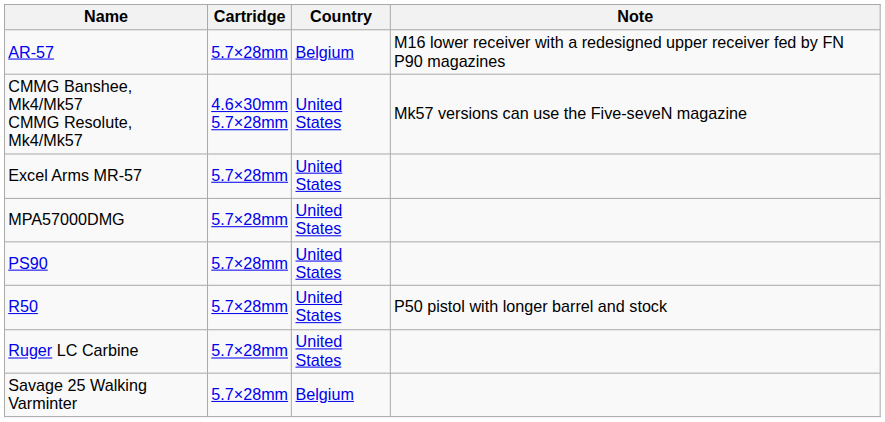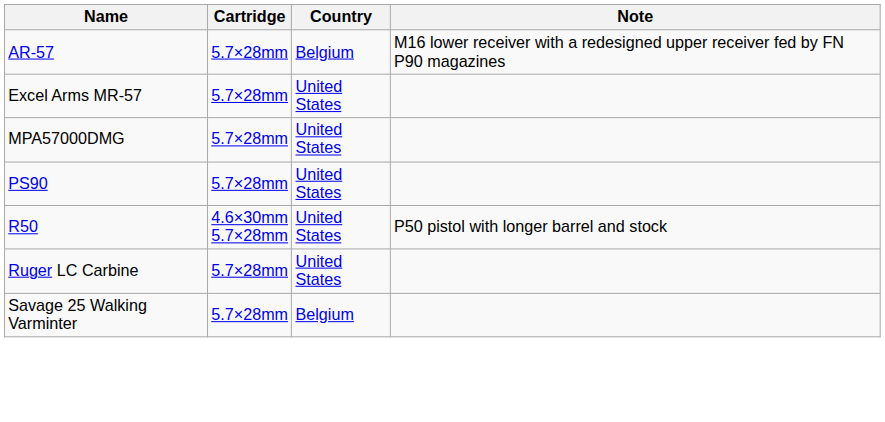- row: CMMG Banshee, Mk4/Mk57 CMMG Resolute, Mk4/Mk57 | 4.6×30mm 5.7×28mm | United States | Mk57 versions can use the Five-seveN magazine
R50 | Cartridge: 5.7×28mm -> 4.6×30mm 5.7×28mm
